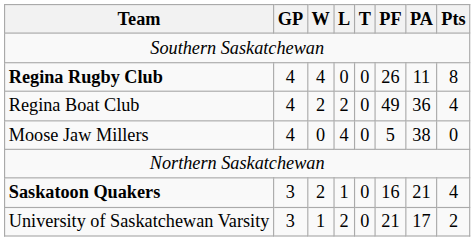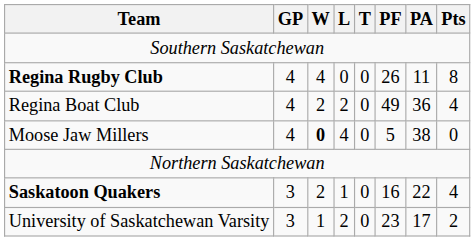Moose Jaw Millers | W: normal -> bold
Saskatoon Quakers | PA: 21 -> 22
University of Saskatchewan Varsity | PF: 21 -> 23
